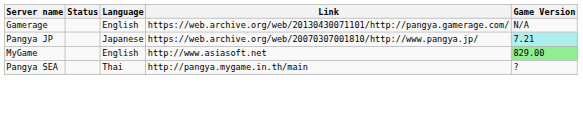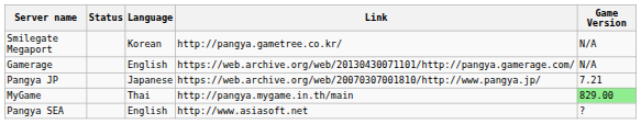+ row: Smilegate Megaport | Korean | http://pangya.gametree.co.kr/ | N/A
Pangya JP | Game Version: paleturquoise background -> no background
MyGame | Language: English -> Thai
MyGame | Link: http://www.asiasoft.net -> http://pangya.mygame.in.th/main
Pangya SEA | Language: Thai -> English
Pangya SEA | Link: http://pangya.mygame.in.th/main -> http://www.asiasoft.net
